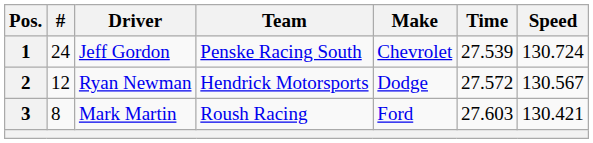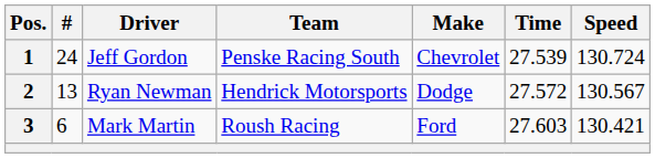2 | #: 12 -> 13
3 | #: 8 -> 6
